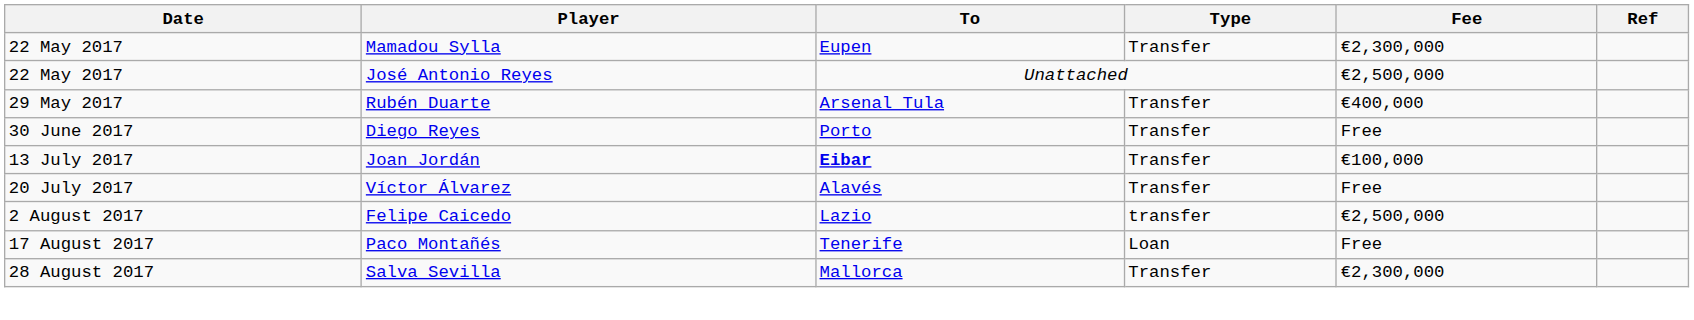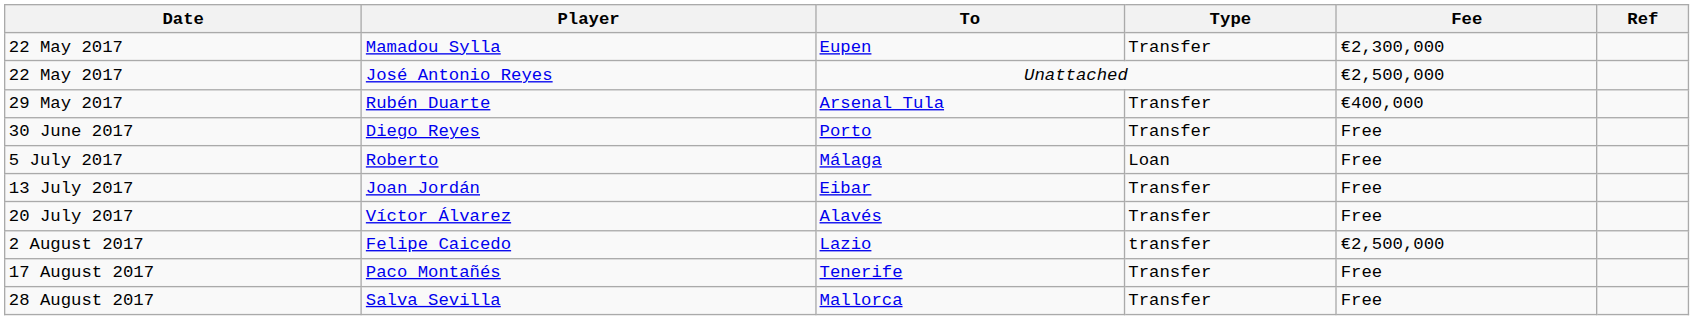+ row: 5 July 2017 | Roberto | Málaga | Loan | Free
Joan Jordán | To: bold -> normal
Joan Jordán | Fee: €100,000 -> Free
Paco Montañés | Type: Loan -> Transfer
Salva Sevilla | Fee: €2,300,000 -> Free
